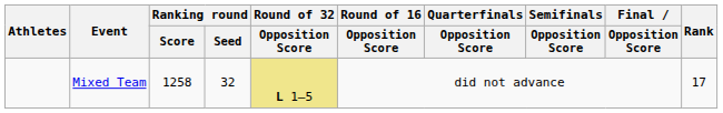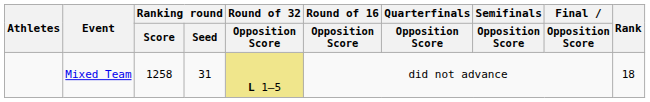Mixed Team | Ranking round / Seed: 32 -> 31
Mixed Team | Rank: 17 -> 18
